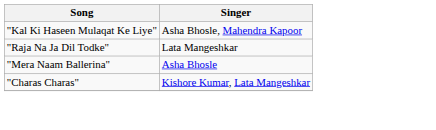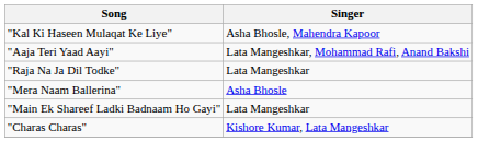+ row: "Aaja Teri Yaad Aayi" | Lata Mangeshkar, Mohammad Rafi, Anand Bakshi
+ row: "Main Ek Shareef Ladki Badnaam Ho Gayi" | Lata Mangeshkar
